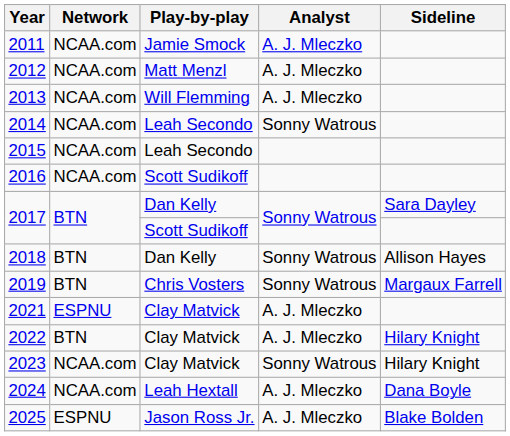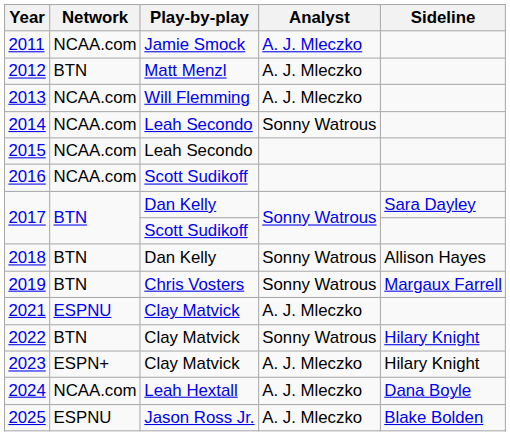2012 | Network: NCAA.com -> BTN
2022 | Analyst: A. J. Mleczko -> Sonny Watrous
2023 | Network: NCAA.com -> ESPN+
2023 | Analyst: Sonny Watrous -> A. J. Mleczko
